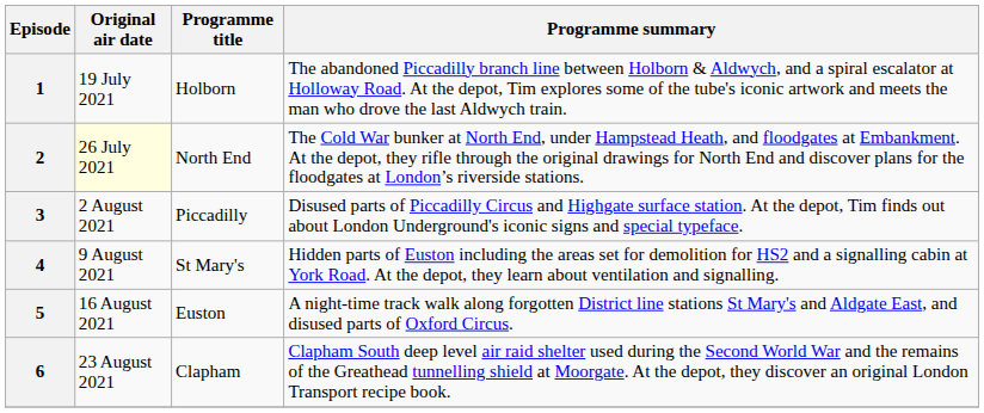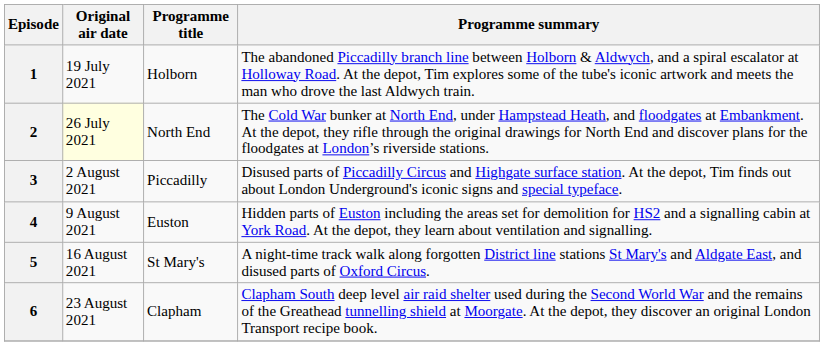4 | Programme title: St Mary's -> Euston
5 | Programme title: Euston -> St Mary's
